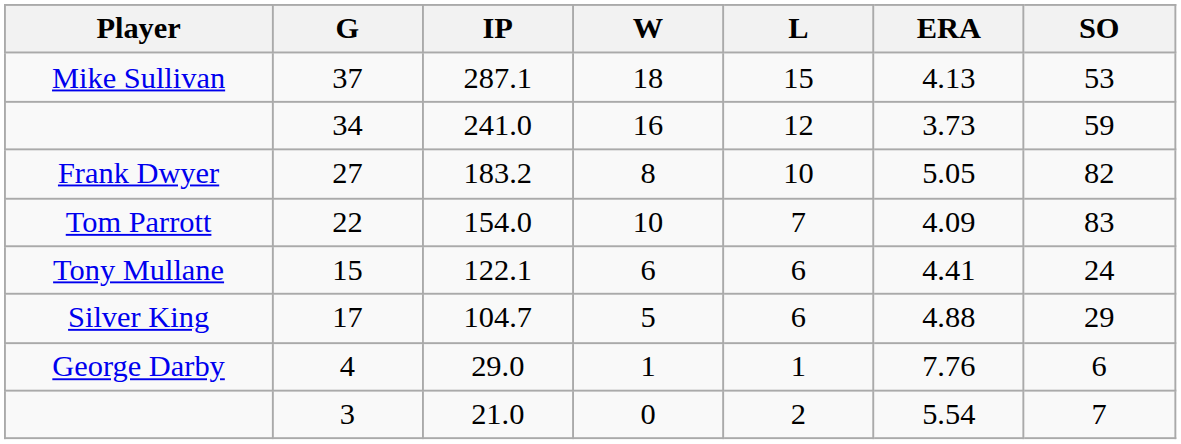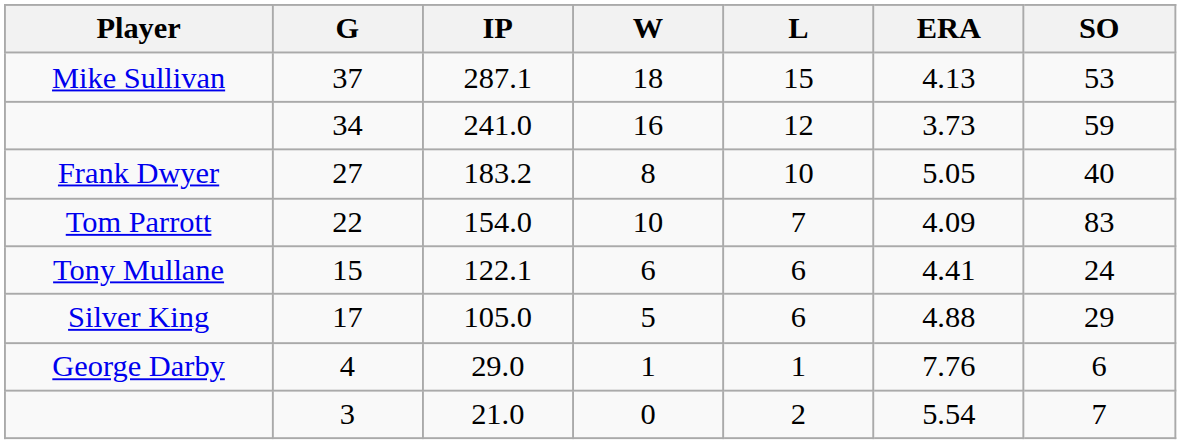27 | SO: 82 -> 40
17 | IP: 104.7 -> 105.0
